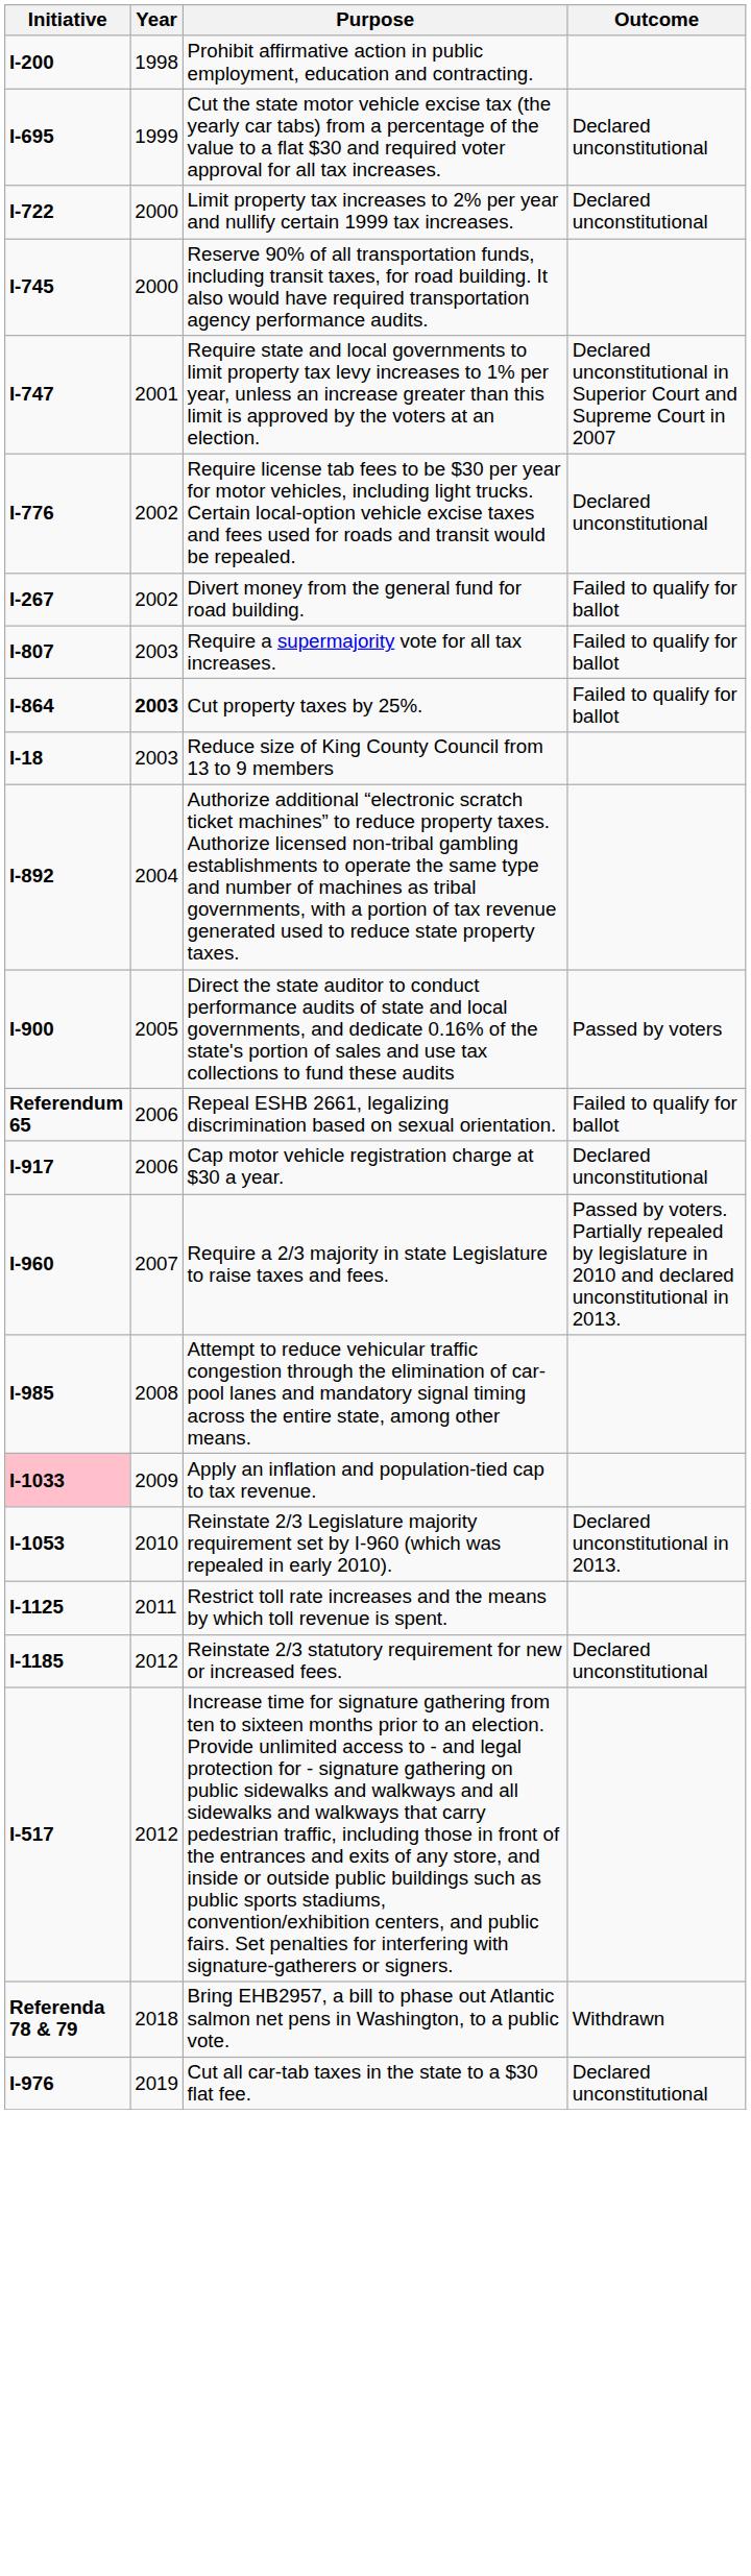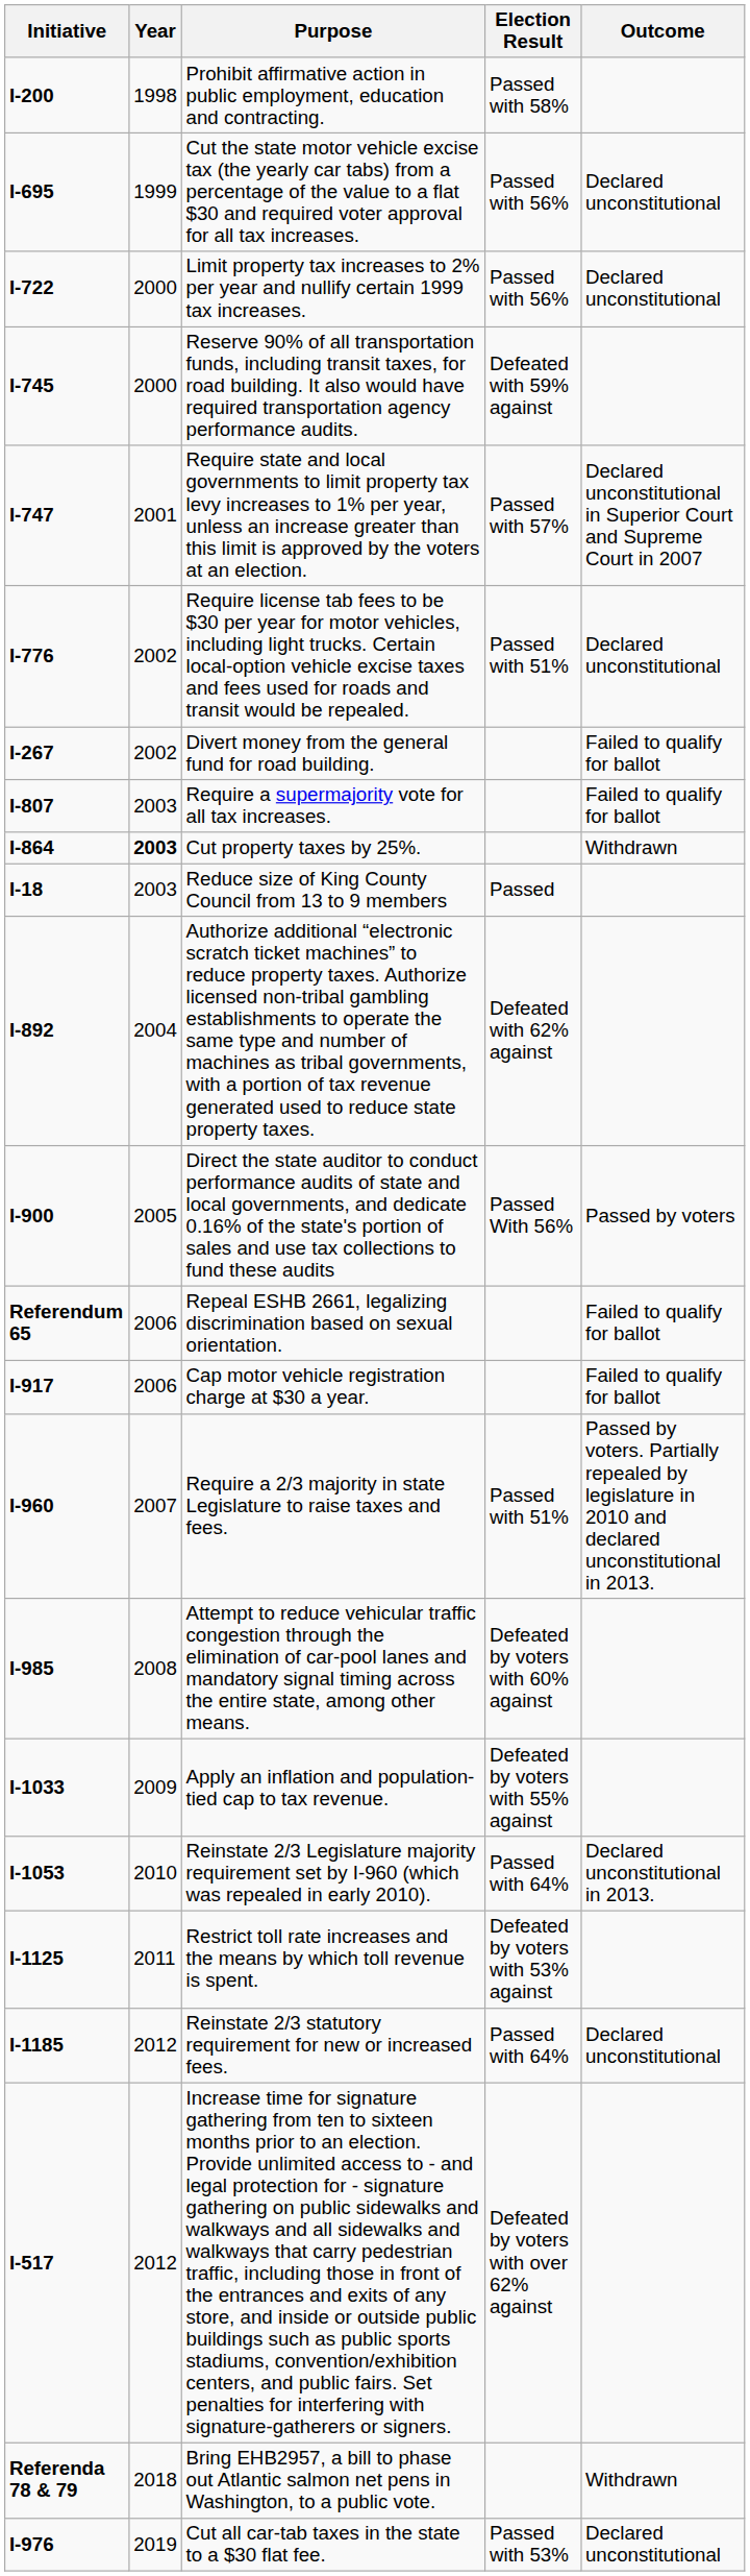+ column: Election Result | Passed with 58% | Passed with 56% | Passed with 56% | Defeated with 59% against | Passed with 57% | Passed with 51% | Passed | Defeated with 62% against | Passed With 56% | Passed with 51% | Defeated by voters with 60% against | Defeated by voters with 55% against | Passed with 64% | Defeated by voters with 53% against | Passed with 64% | Defeated by voters with over 62% against | Passed with 53%
Cut property taxes by 25%. | Outcome: Failed to qualify for ballot -> Withdrawn
Cap motor vehicle registration charge at $30 a year. | Outcome: Declared unconstitutional -> Failed to qualify for ballot
Apply an inflation and population-tied cap to tax revenue. | Initiative: pink background -> no background
